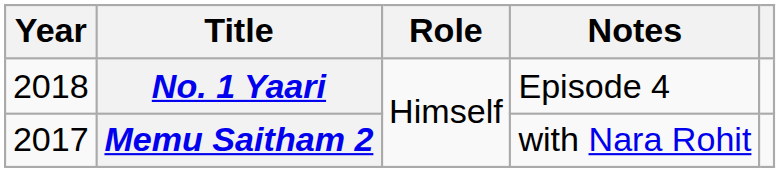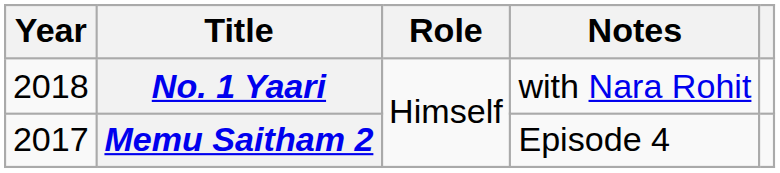No. 1 Yaari | Notes: Episode 4 -> with Nara Rohit
Memu Saitham 2 | Notes: with Nara Rohit -> Episode 4
